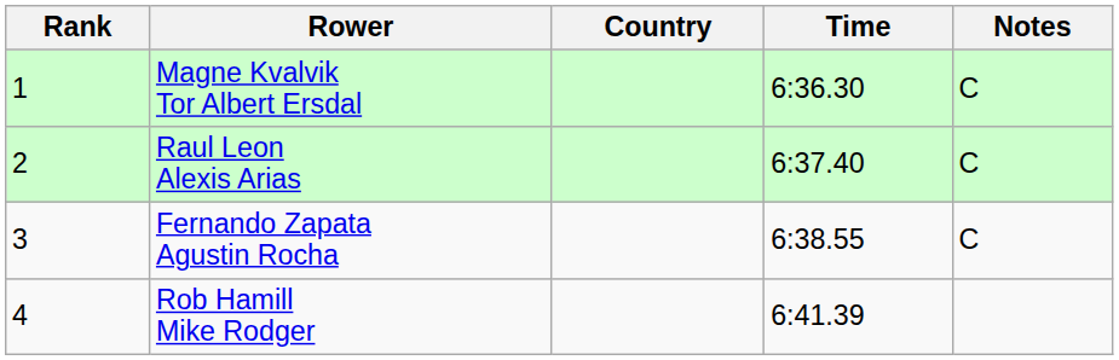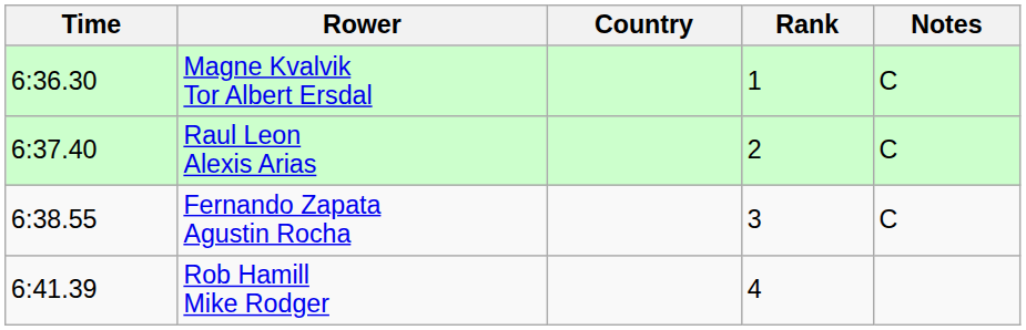columns swapped: Rank <-> Time
